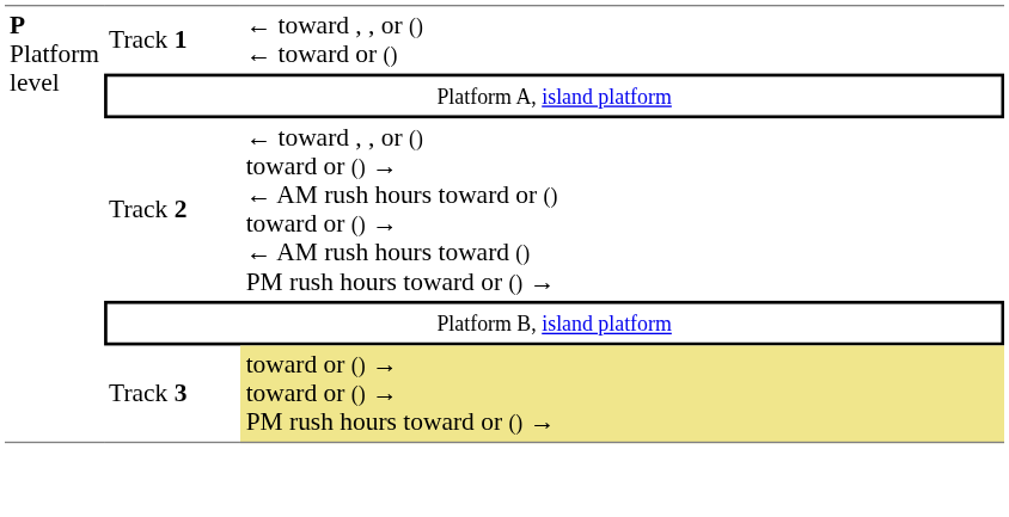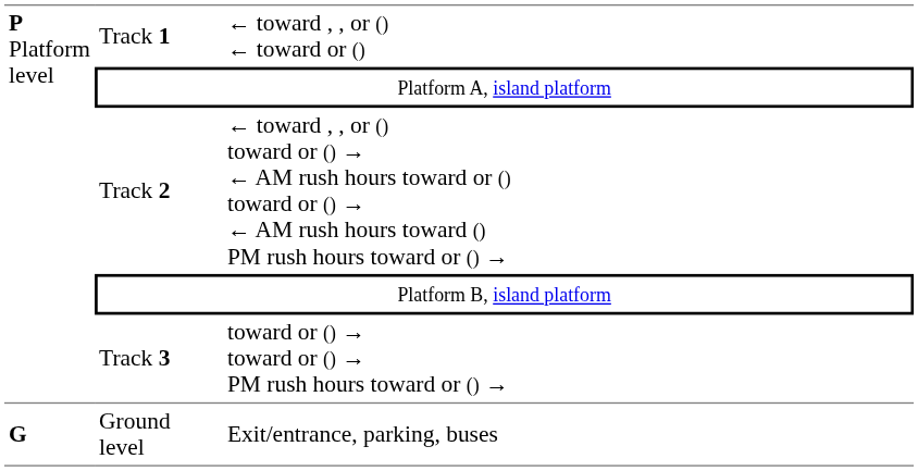Track 3 | column 3: khaki background -> no background
+ row: G | Ground level | Exit/entrance, parking, buses
